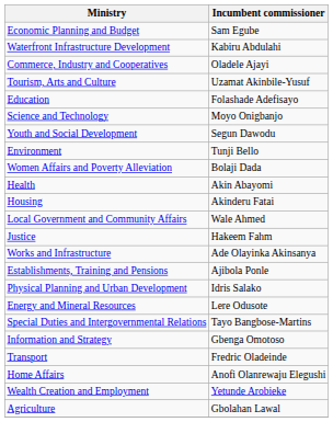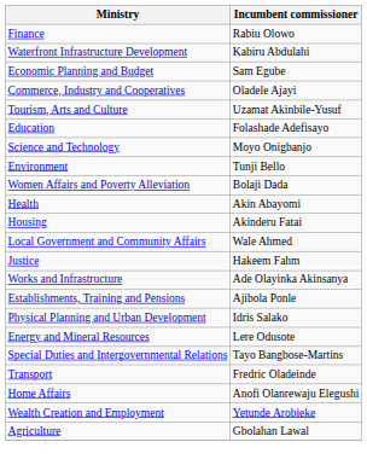+ row: Finance | Rabiu Olowo
rows swapped: Economic Planning and Budget <-> Waterfront Infrastructure Development
- row: Youth and Social Development | Segun Dawodu
- row: Information and Strategy | Gbenga Omotoso
